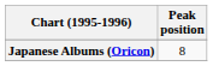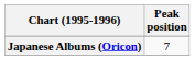Japanese Albums (Oricon) | Peak position: 8 -> 7
